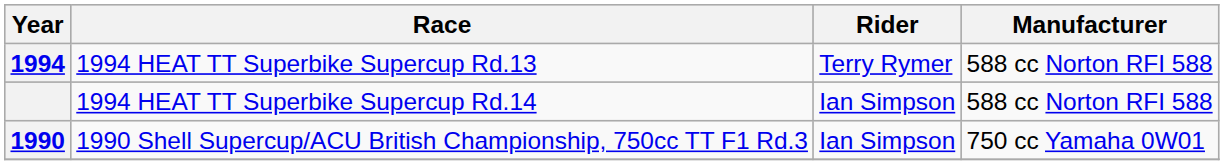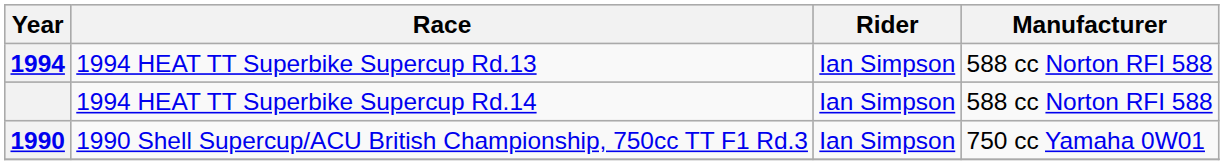1994 | Rider: Terry Rymer -> Ian Simpson
